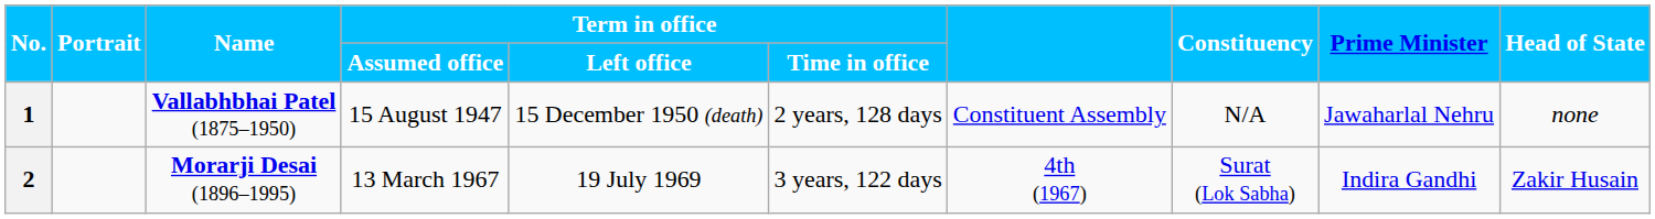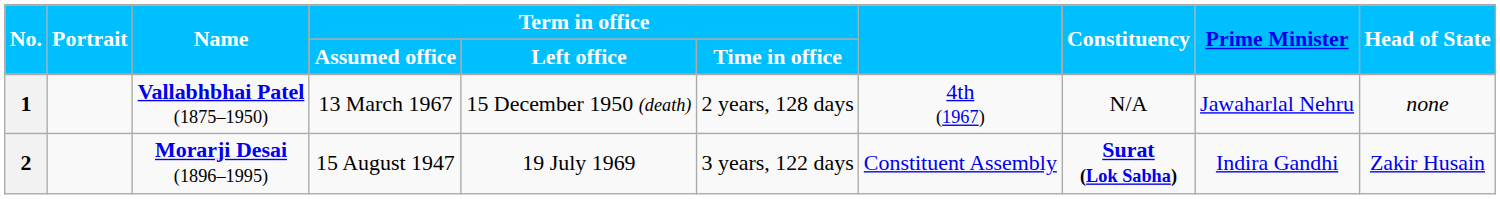1 | Term in office / Assumed office: 15 August 1947 -> 13 March 1967
1 | column 7: Constituent Assembly -> 4th (1967)
2 | Term in office / Assumed office: 13 March 1967 -> 15 August 1947
2 | column 7: 4th (1967) -> Constituent Assembly
2 | Constituency: normal -> bold
